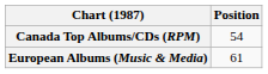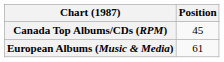Canada Top Albums/CDs (RPM) | Position: 54 -> 45
